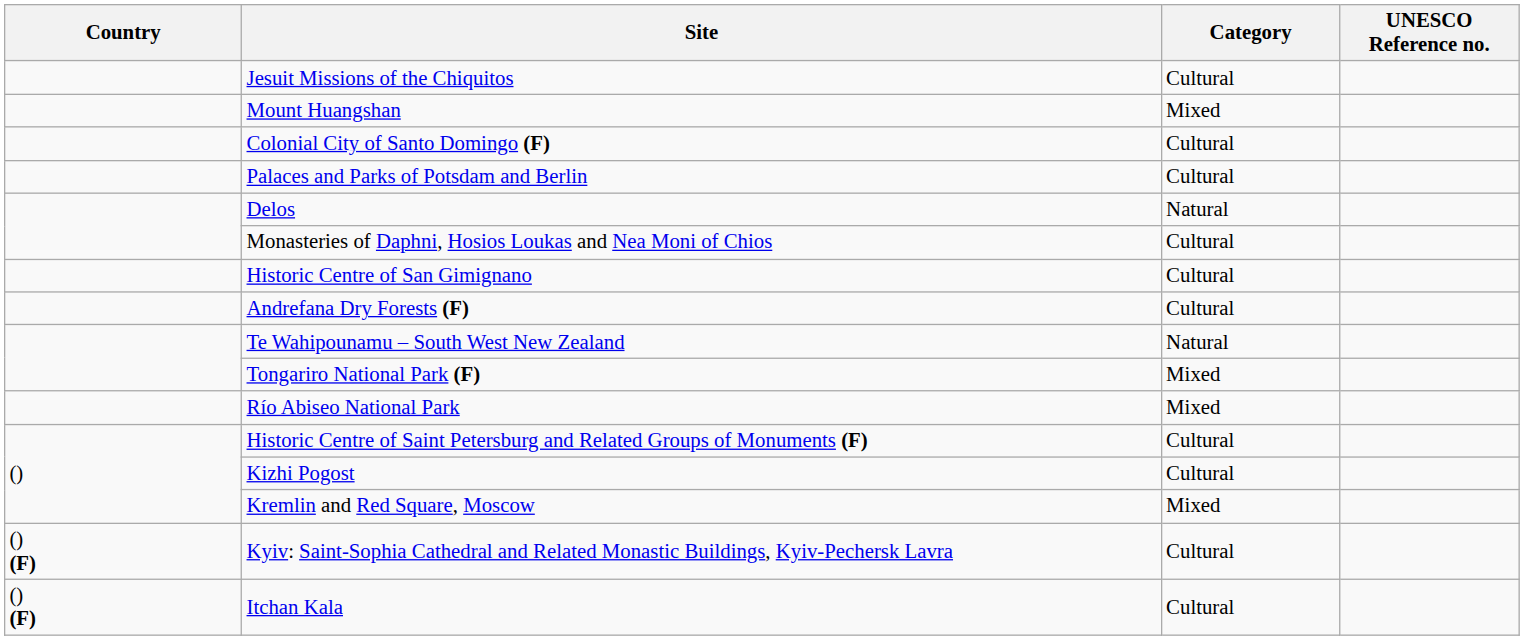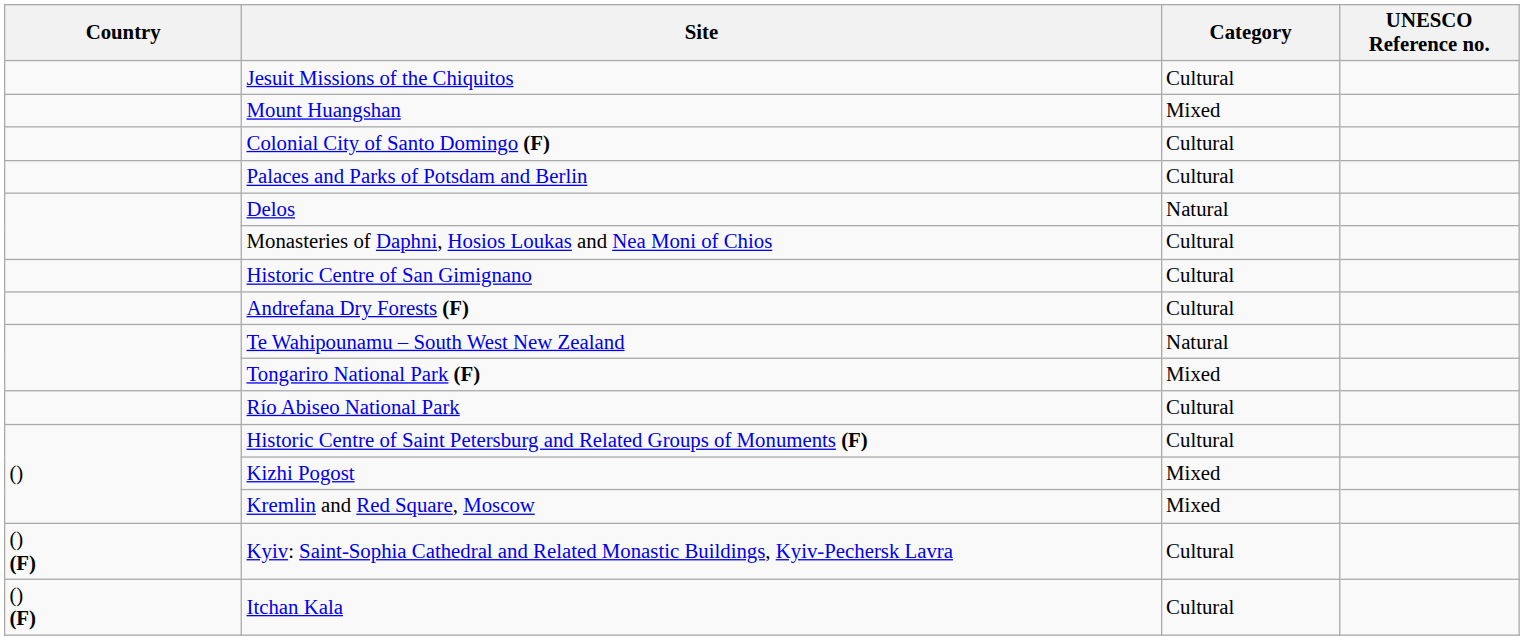Río Abiseo National Park | Category: Mixed -> Cultural
Kizhi Pogost | Category: Cultural -> Mixed
